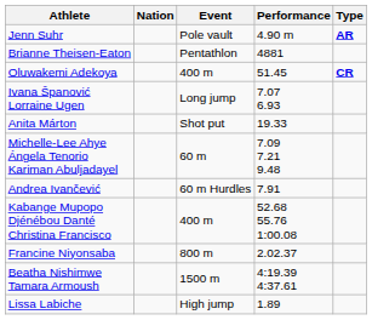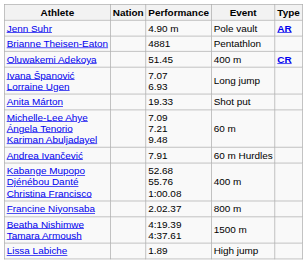columns swapped: Event <-> Performance
